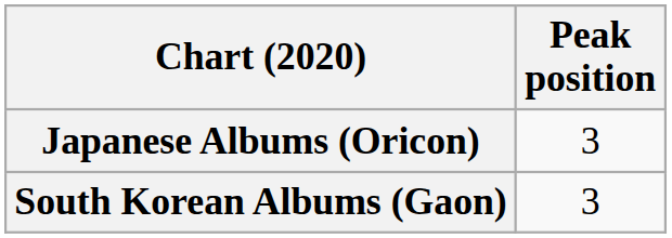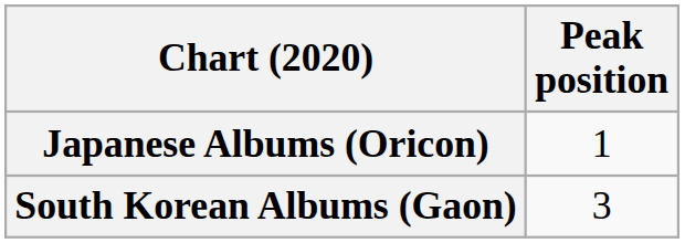Japanese Albums (Oricon) | Peak position: 3 -> 1
